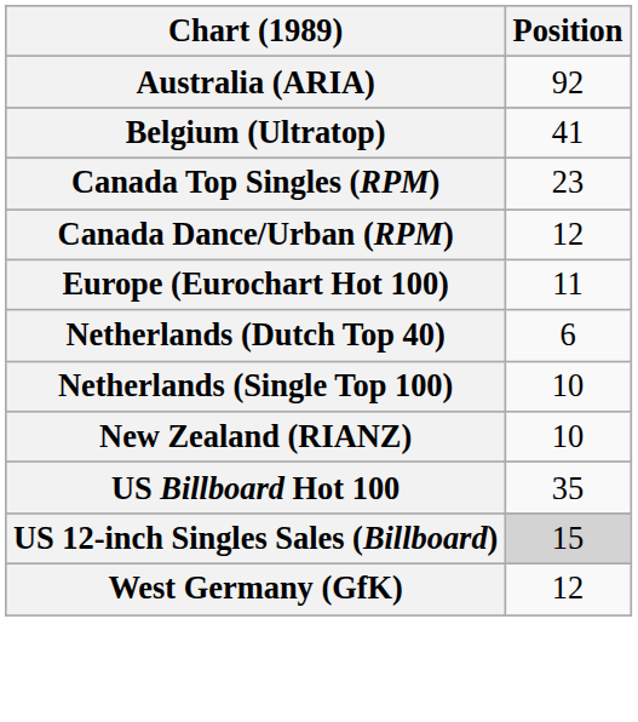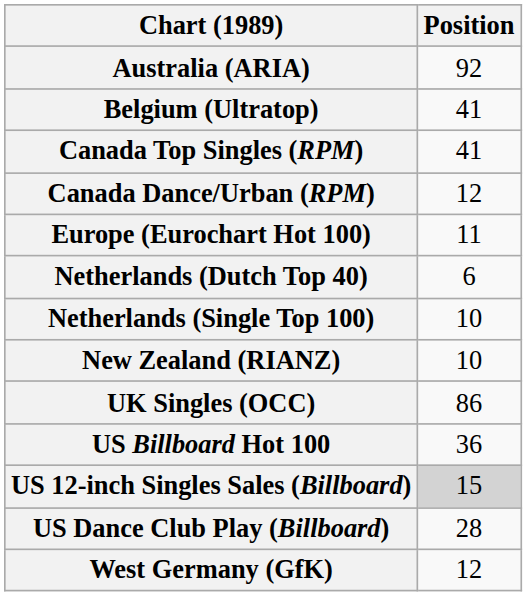Canada Top Singles (RPM) | Position: 23 -> 41
+ row: UK Singles (OCC) | 86
US Billboard Hot 100 | Position: 35 -> 36
+ row: US Dance Club Play (Billboard) | 28
